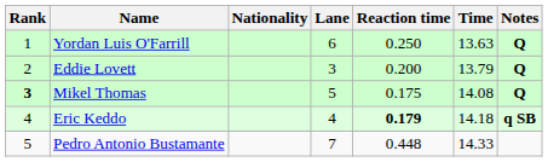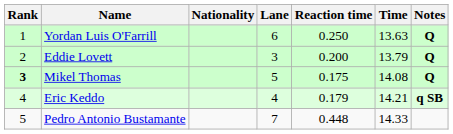Eric Keddo | Reaction time: bold -> normal
Eric Keddo | Time: 14.18 -> 14.21
